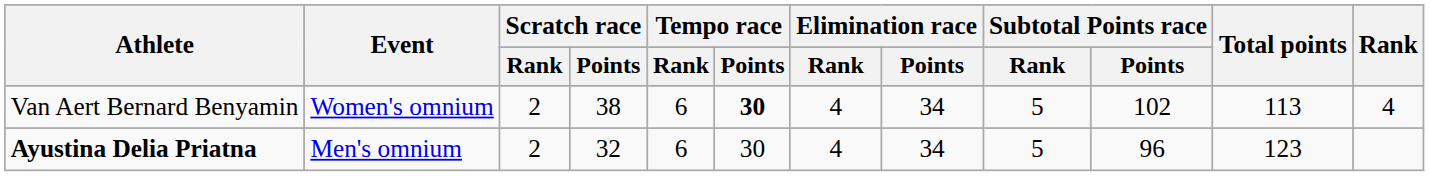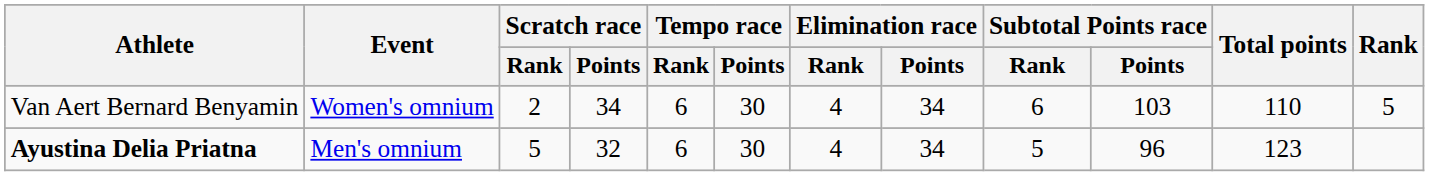Van Aert Bernard Benyamin | Scratch race / Points: 38 -> 34
Van Aert Bernard Benyamin | Tempo race / Points: bold -> normal
Van Aert Bernard Benyamin | Subtotal Points race / Rank: 5 -> 6
Van Aert Bernard Benyamin | Subtotal Points race / Points: 102 -> 103
Van Aert Bernard Benyamin | Total points: 113 -> 110
Van Aert Bernard Benyamin | Rank: 4 -> 5
Ayustina Delia Priatna | Scratch race / Rank: 2 -> 5
